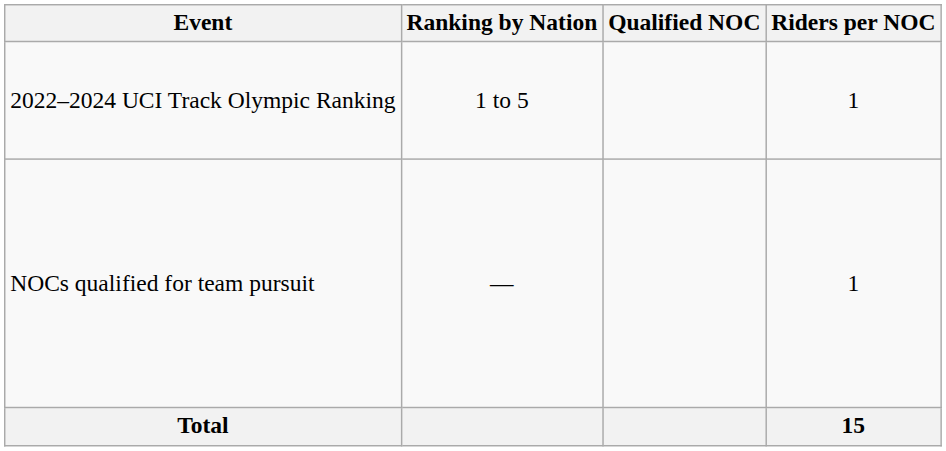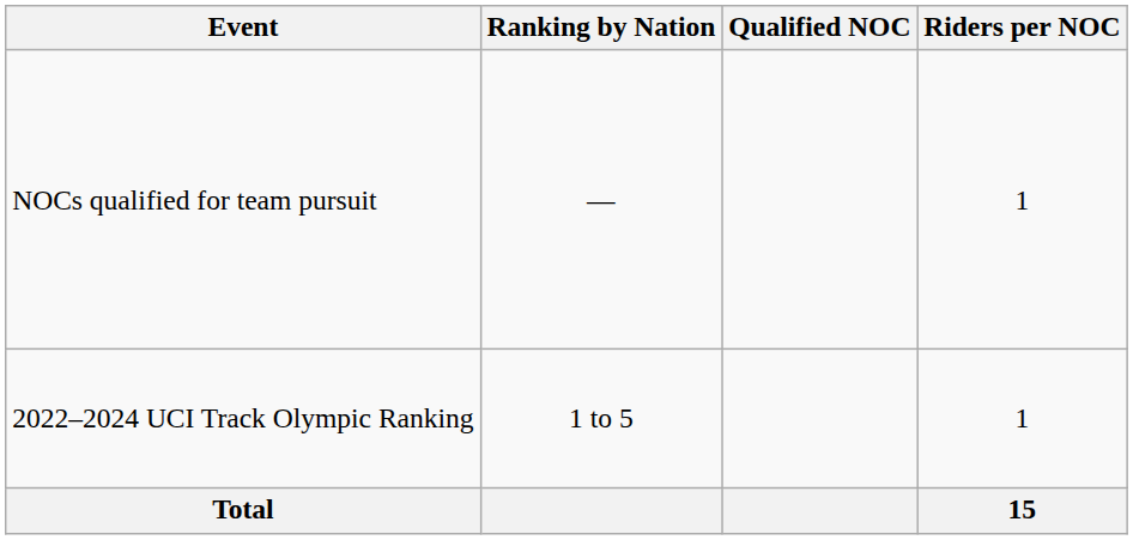rows swapped: NOCs qualified for team pursuit <-> 2022–2024 UCI Track Olympic Ranking
